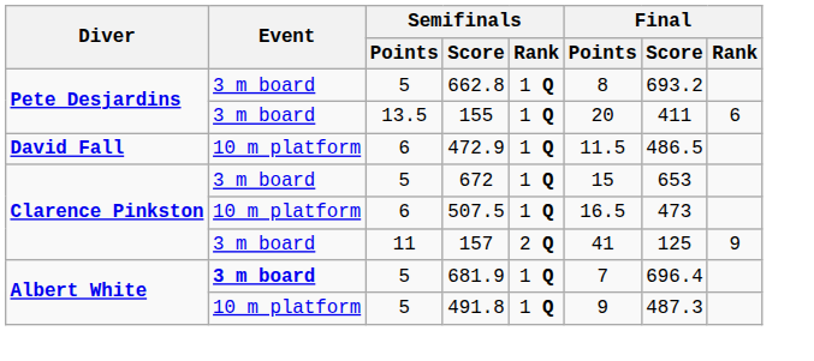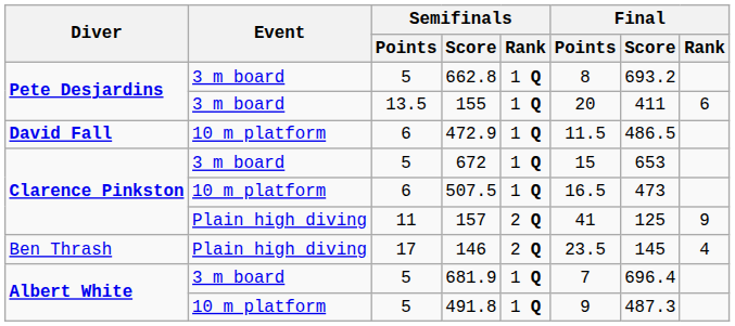157 | Event: 3 m board -> Plain high diving
+ row: Ben Thrash | Plain high diving | 17 | 146 | 2 Q | 23.5 | 145 | 4
681.9 | Event: bold -> normal
